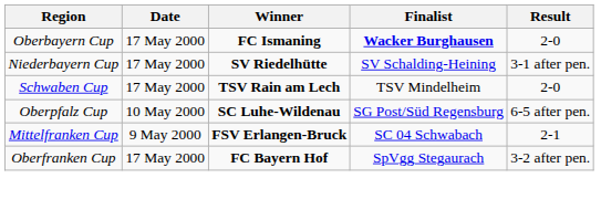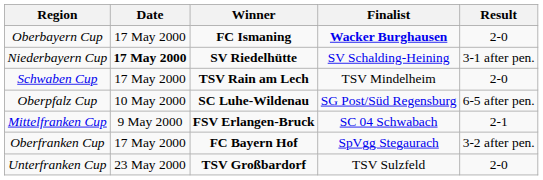Niederbayern Cup | Date: normal -> bold
+ row: Unterfranken Cup | 23 May 2000 | TSV Großbardorf | TSV Sulzfeld | 2-0
